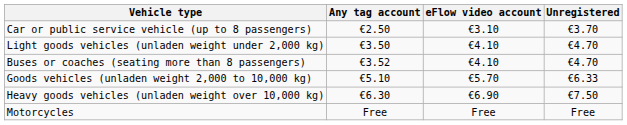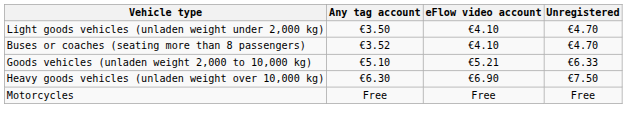- row: Car or public service vehicle (up to 8 passengers) | €2.50 | €3.10 | €3.70
Goods vehicles (unladen weight 2,000 to 10,000 kg) | eFlow video account: €5.70 -> €5.21
